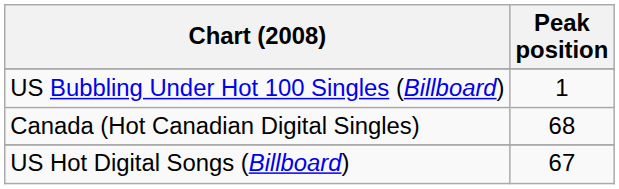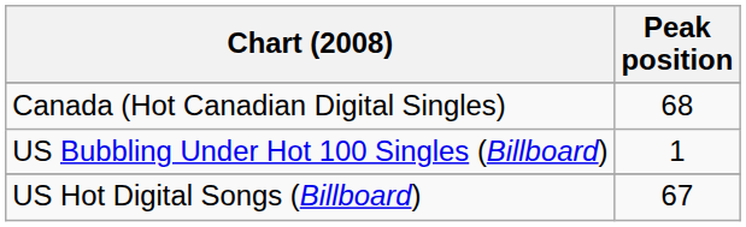rows swapped: Canada (Hot Canadian Digital Singles) <-> US Bubbling Under Hot 100 Singles (Billboard)
